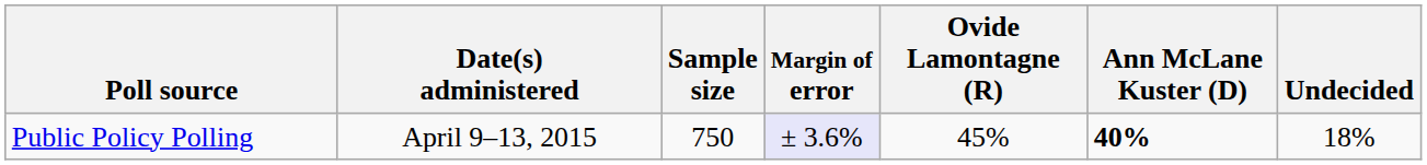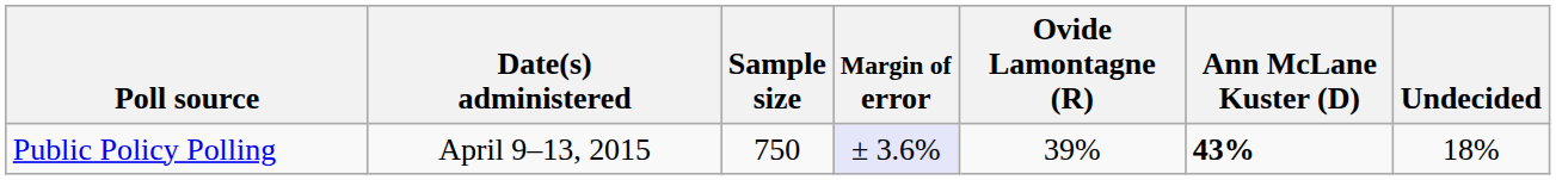Public Policy Polling | Ovide Lamontagne (R): 45% -> 39%
Public Policy Polling | Ann McLane Kuster (D): 40% -> 43%
